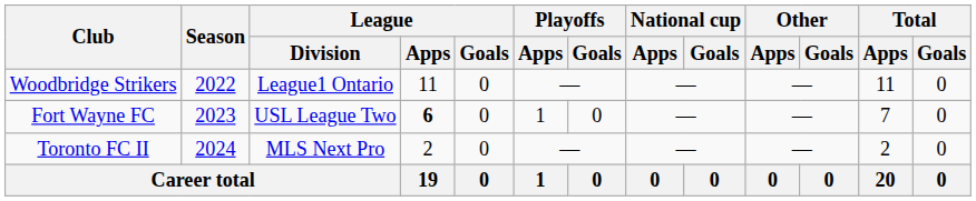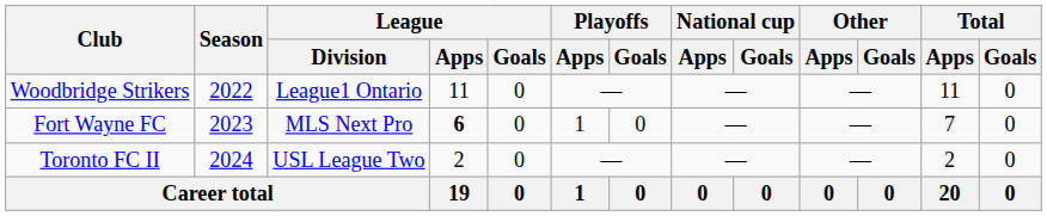Fort Wayne FC | League / Division: USL League Two -> MLS Next Pro
Toronto FC II | League / Division: MLS Next Pro -> USL League Two
